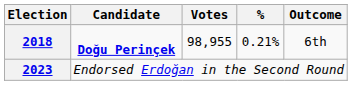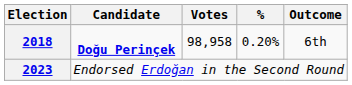2018 | Votes: 98,955 -> 98,958
2018 | %: 0.21% -> 0.20%
